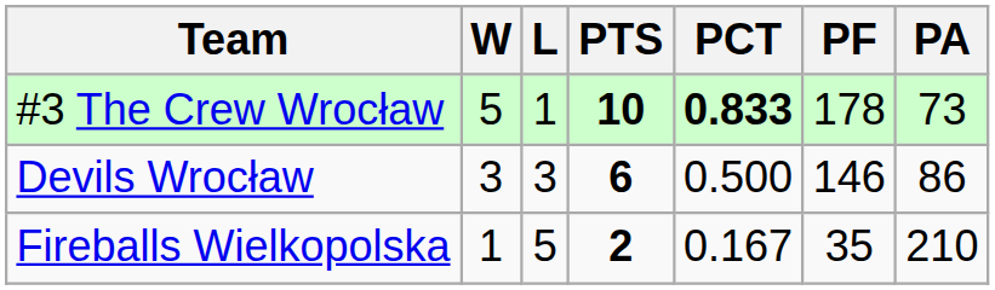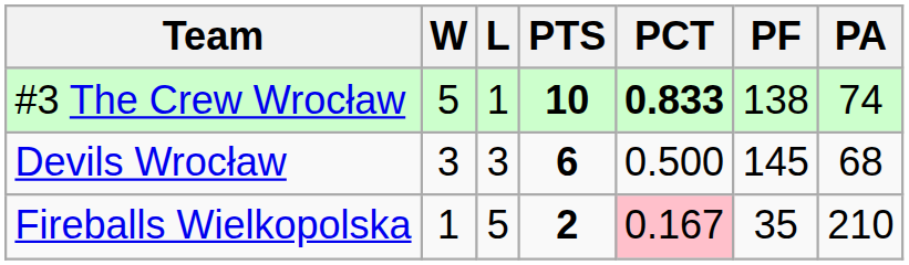#3 The Crew Wrocław | PF: 178 -> 138
#3 The Crew Wrocław | PA: 73 -> 74
Devils Wrocław | PF: 146 -> 145
Devils Wrocław | PA: 86 -> 68
Fireballs Wielkopolska | PCT: no background -> pink background
